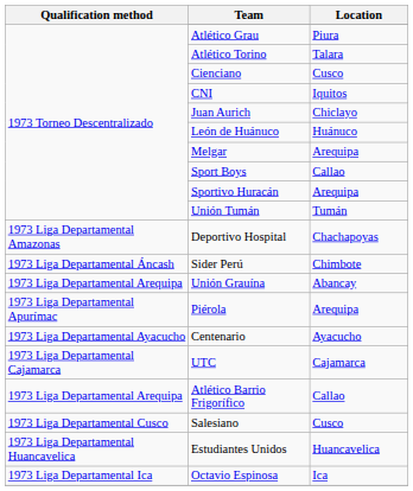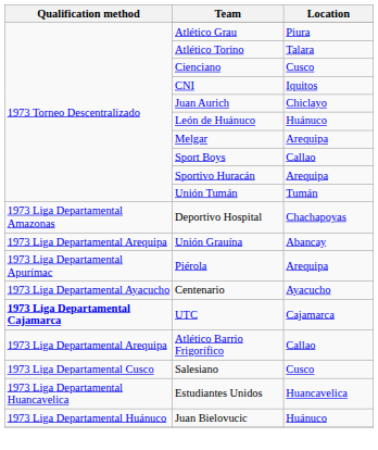- row: 1973 Liga Departamental Áncash | Sider Perú | Chimbote
UTC | Qualification method: normal -> bold
+ row: 1973 Liga Departamental Huánuco | Juan Bielovucic | Huánuco
- row: 1973 Liga Departamental Ica | Octavio Espinosa | Ica
